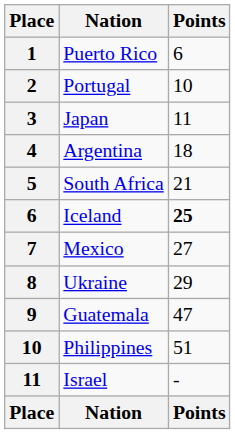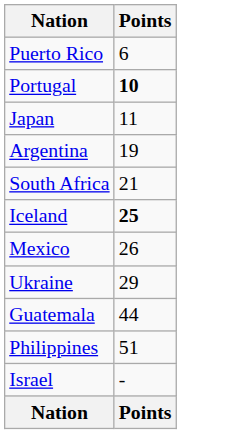- column: Place | 1 | 2 | 3 | 4 | 5 | 6 | 7 | 8 | 9 | 10 | 11 | Place
Portugal | Points: normal -> bold
Argentina | Points: 18 -> 19
Mexico | Points: 27 -> 26
Guatemala | Points: 47 -> 44
